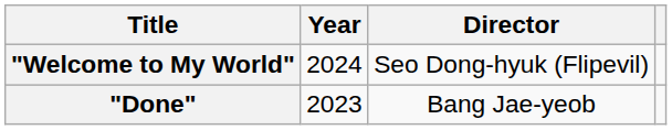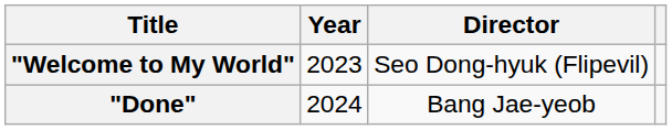"Welcome to My World" | Year: 2024 -> 2023
"Done" | Year: 2023 -> 2024
